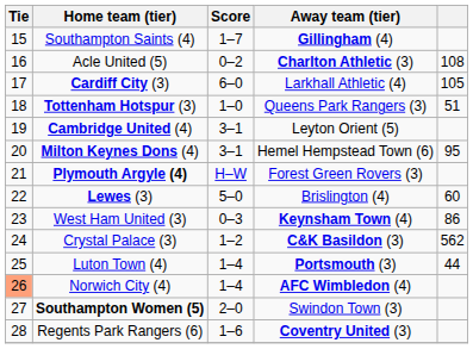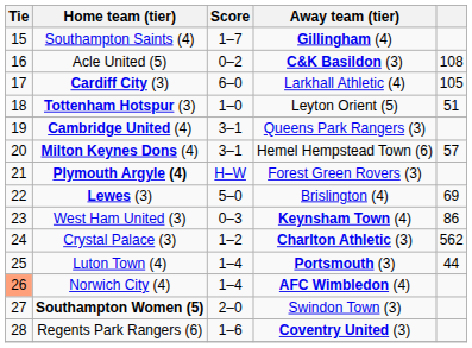Acle United (5) | Away team (tier): Charlton Athletic (3) -> C&K Basildon (3)
Tottenham Hotspur (3) | Away team (tier): Queens Park Rangers (3) -> Leyton Orient (5)
Cambridge United (4) | Away team (tier): Leyton Orient (5) -> Queens Park Rangers (3)
Milton Keynes Dons (4) | column 5: 95 -> 57
Lewes (3) | column 5: 60 -> 69
Crystal Palace (3) | Away team (tier): C&K Basildon (3) -> Charlton Athletic (3)
